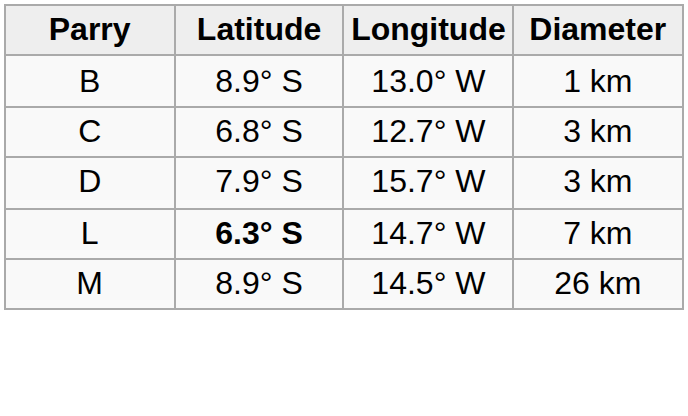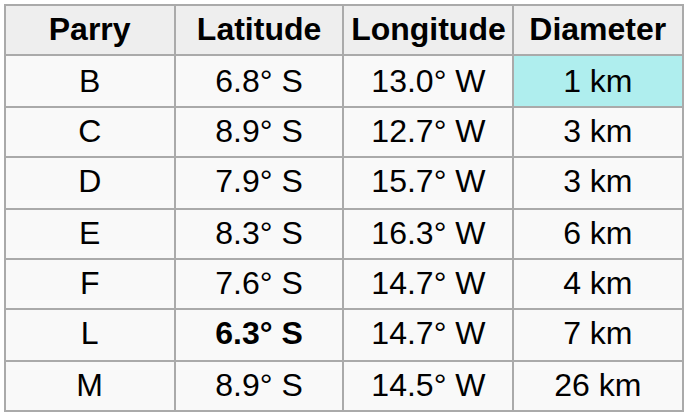B | Latitude: 8.9° S -> 6.8° S
B | Diameter: no background -> paleturquoise background
C | Latitude: 6.8° S -> 8.9° S
+ row: E | 8.3° S | 16.3° W | 6 km
+ row: F | 7.6° S | 14.7° W | 4 km
